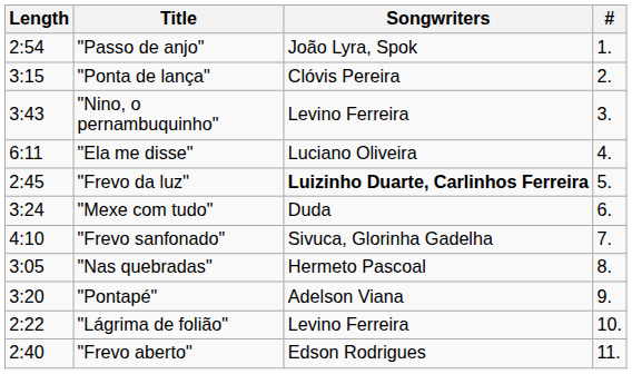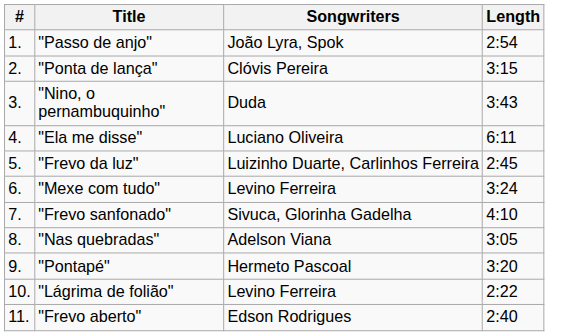columns swapped: # <-> Length
"Nino, o pernambuquinho" | Songwriters: Levino Ferreira -> Duda
"Frevo da luz" | Songwriters: bold -> normal
"Mexe com tudo" | Songwriters: Duda -> Levino Ferreira
"Nas quebradas" | Songwriters: Hermeto Pascoal -> Adelson Viana
"Pontapé" | Songwriters: Adelson Viana -> Hermeto Pascoal
